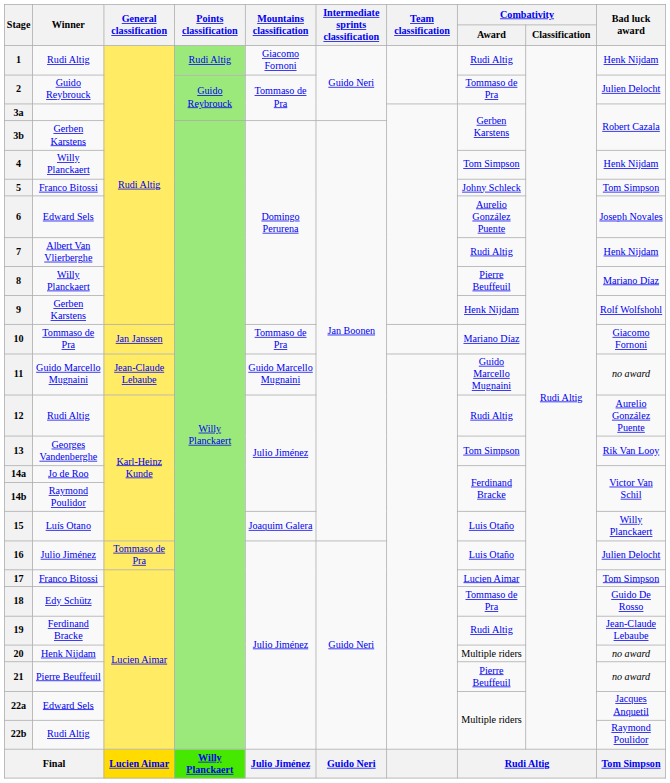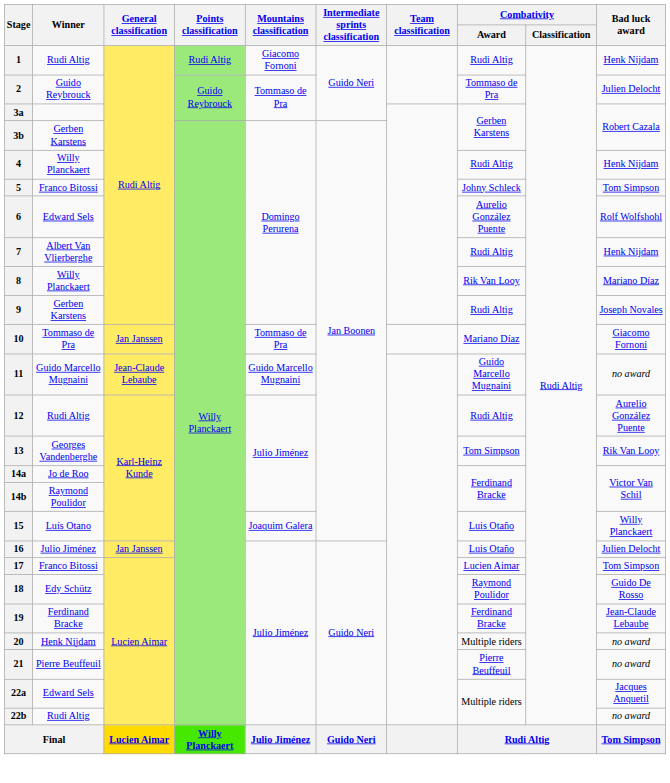4 | Combativity / Award: Tom Simpson -> Rudi Altig
6 | Bad luck award: Joseph Novales -> Rolf Wolfshohl
8 | Combativity / Award: Pierre Beuffeuil -> Rik Van Looy
9 | Combativity / Award: Henk Nijdam -> Rudi Altig
9 | Bad luck award: Rolf Wolfshohl -> Joseph Novales
16 | General classification: Tommaso de Pra -> Jan Janssen
18 | Combativity / Award: Tommaso de Pra -> Raymond Poulidor
19 | Combativity / Award: Rudi Altig -> Ferdinand Bracke
22b | Bad luck award: Raymond Poulidor -> no award
